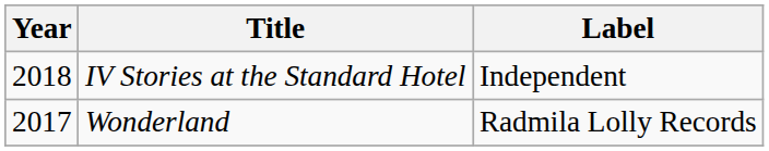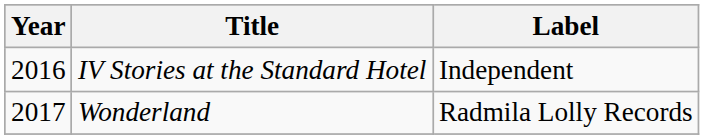IV Stories at the Standard Hotel | Year: 2018 -> 2016
